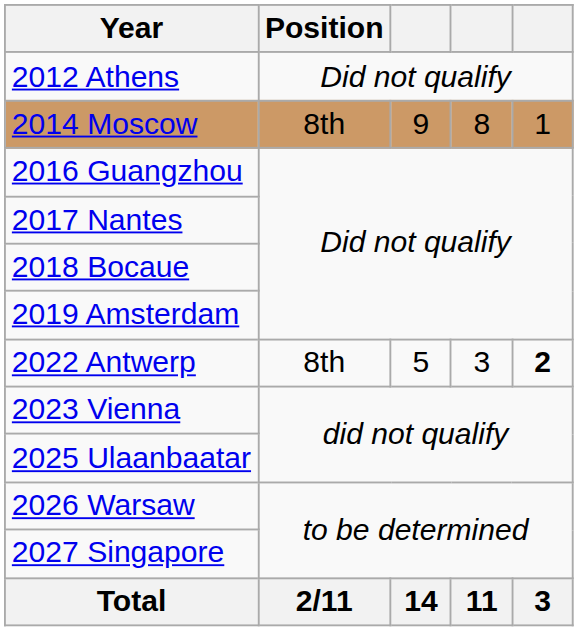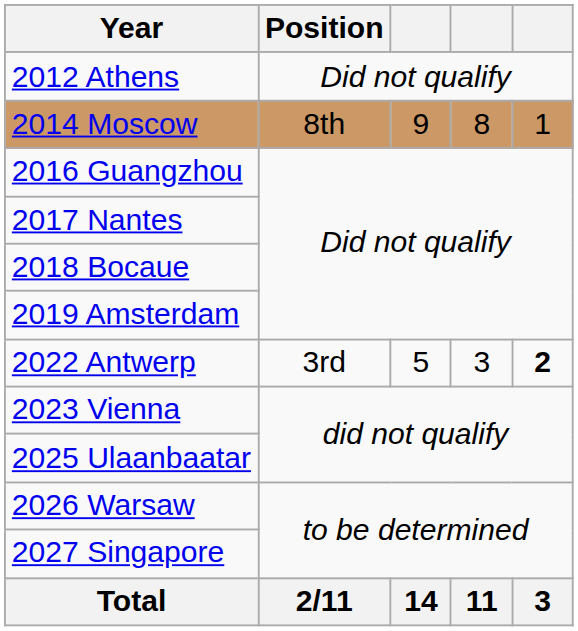2022 Antwerp | Position: 8th -> 3rd
